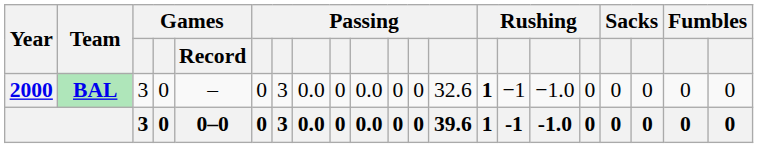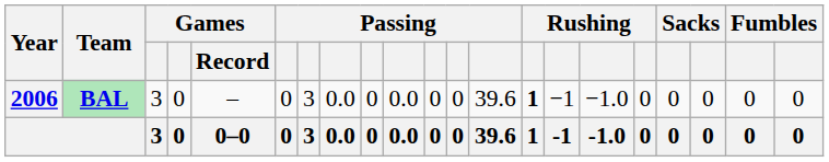BAL | Year: 2000 -> 2006
BAL | column 13: 32.6 -> 39.6
